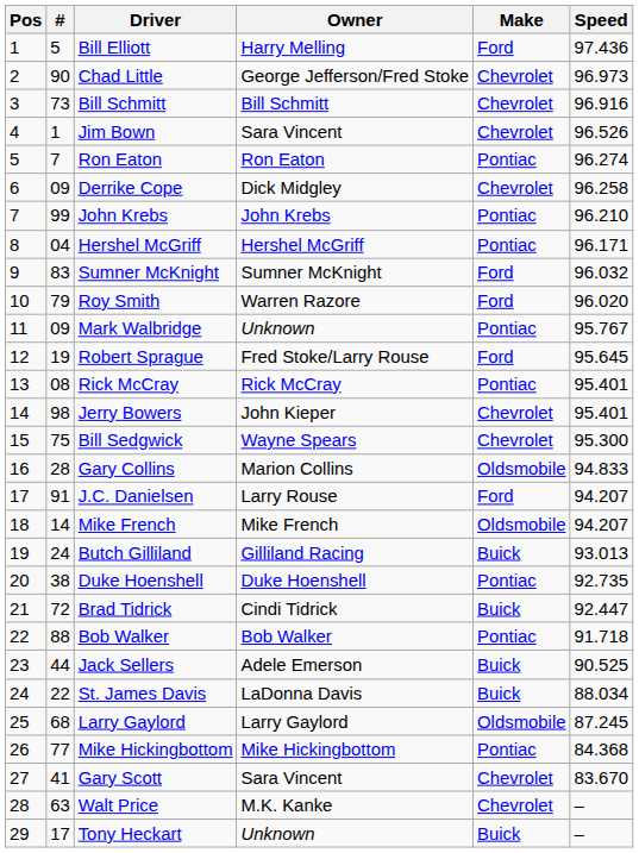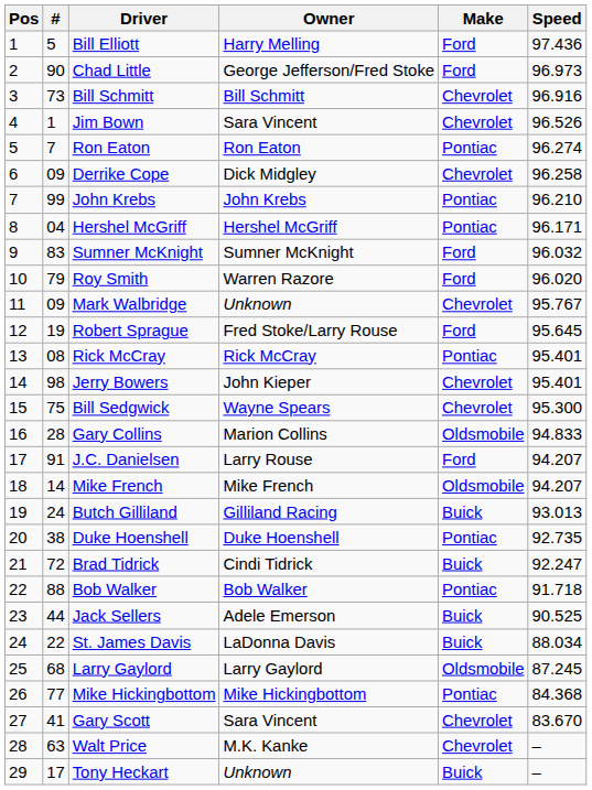Chad Little | Make: Chevrolet -> Ford
Mark Walbridge | Make: Pontiac -> Chevrolet
Brad Tidrick | Speed: 92.447 -> 92.247
